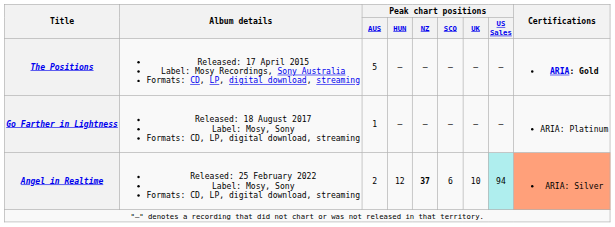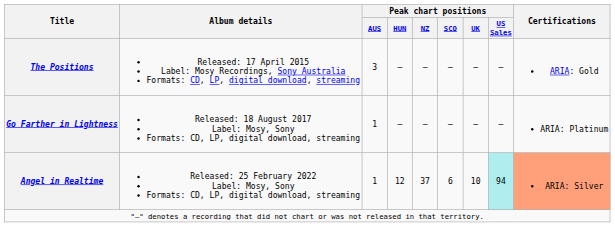The Positions | Peak chart positions / AUS: 5 -> 3
The Positions | Certifications: bold -> normal
Angel in Realtime | Peak chart positions / AUS: 2 -> 1
Angel in Realtime | Peak chart positions / NZ: bold -> normal
